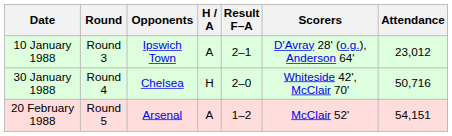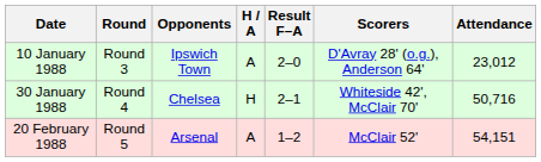10 January 1988 | Result F–A: 2–1 -> 2–0
30 January 1988 | Result F–A: 2–0 -> 2–1
